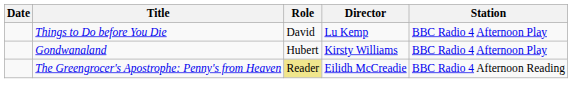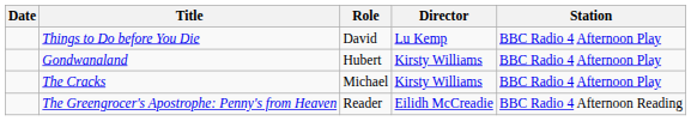+ row: The Cracks | Michael | Kirsty Williams | BBC Radio 4 Afternoon Play
The Greengrocer's Apostrophe: Penny's from Heaven | Role: khaki background -> no background
